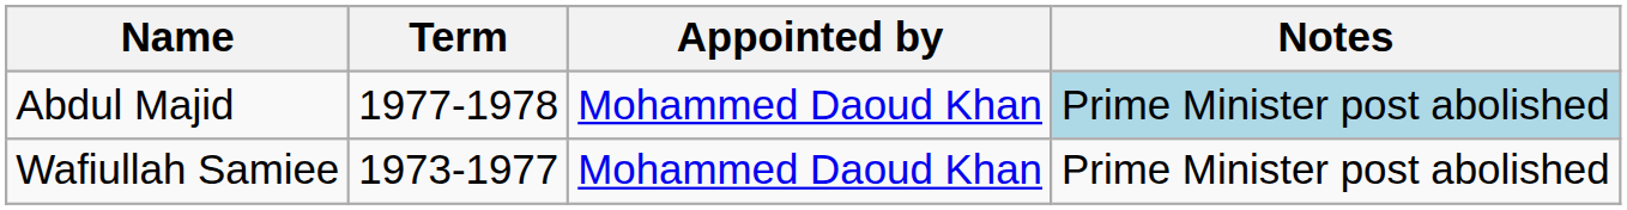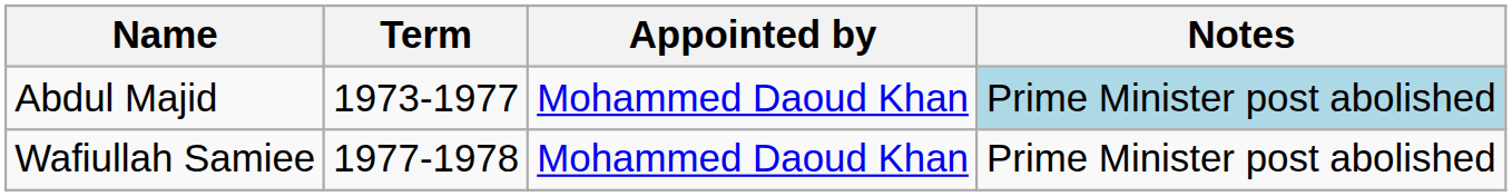Abdul Majid | Term: 1977-1978 -> 1973-1977
Wafiullah Samiee | Term: 1973-1977 -> 1977-1978
